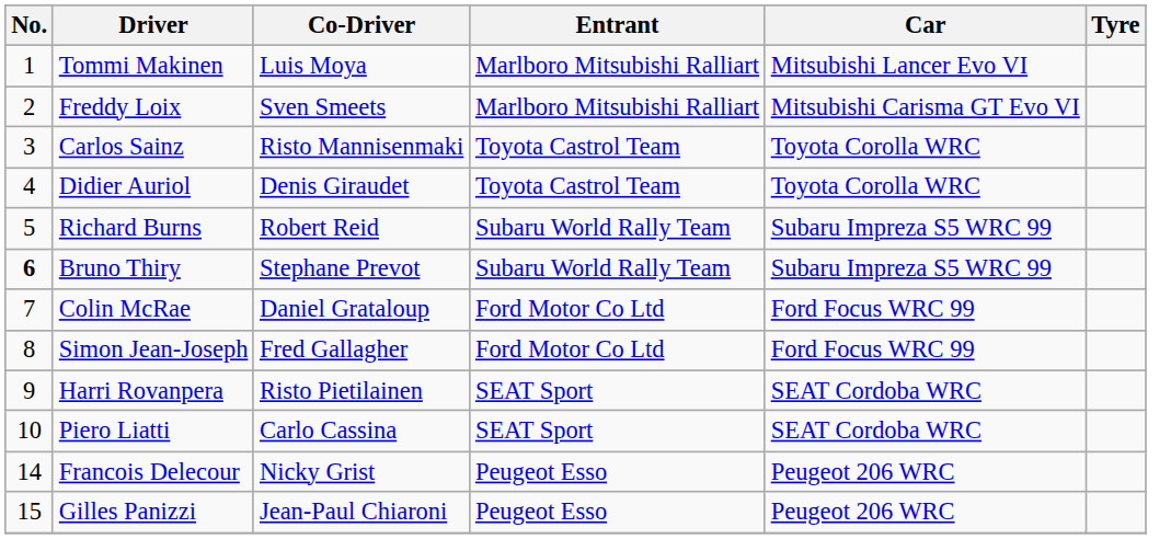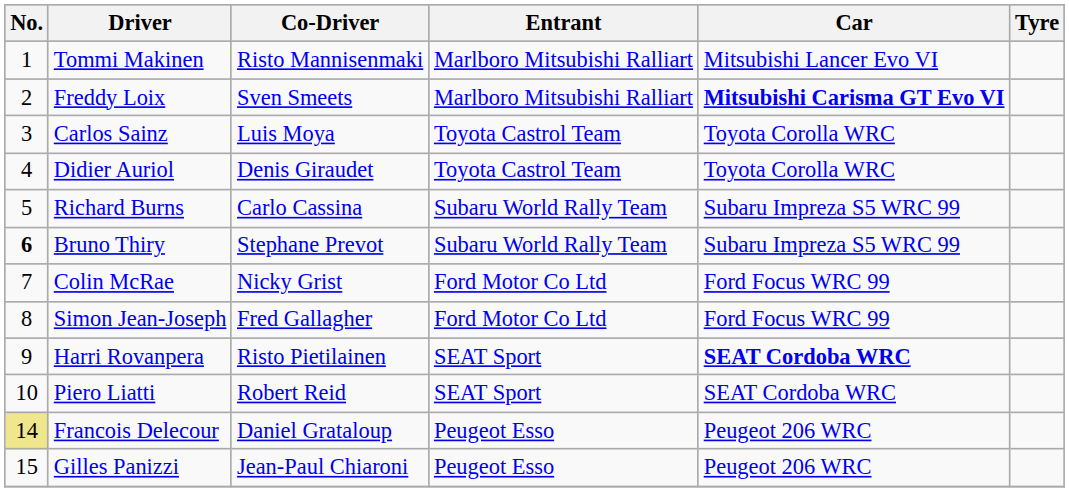Tommi Makinen | Co-Driver: Luis Moya -> Risto Mannisenmaki
Freddy Loix | Car: normal -> bold
Carlos Sainz | Co-Driver: Risto Mannisenmaki -> Luis Moya
Richard Burns | Co-Driver: Robert Reid -> Carlo Cassina
Colin McRae | Co-Driver: Daniel Grataloup -> Nicky Grist
Harri Rovanpera | Car: normal -> bold
Piero Liatti | Co-Driver: Carlo Cassina -> Robert Reid
Francois Delecour | No.: no background -> khaki background
Francois Delecour | Co-Driver: Nicky Grist -> Daniel Grataloup
